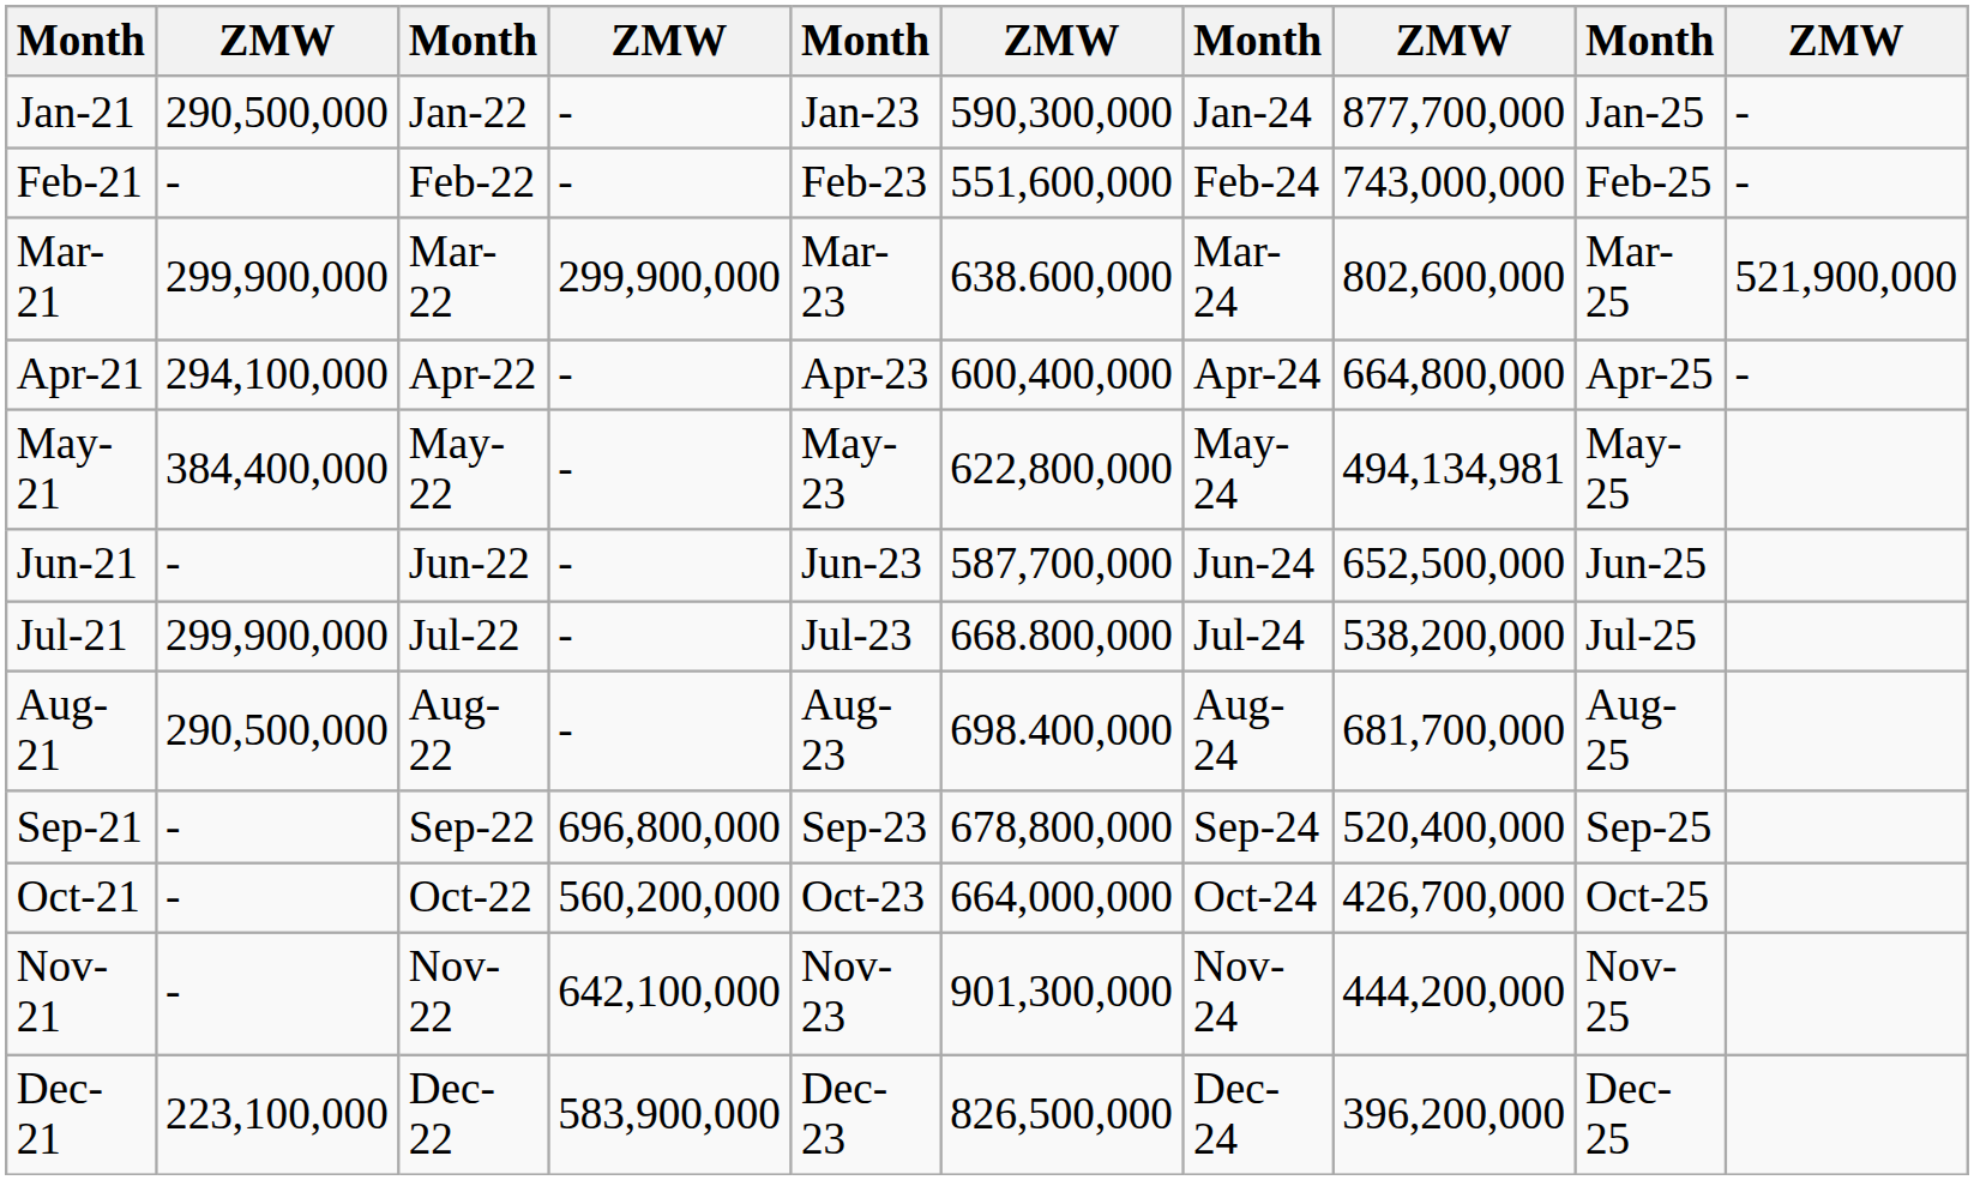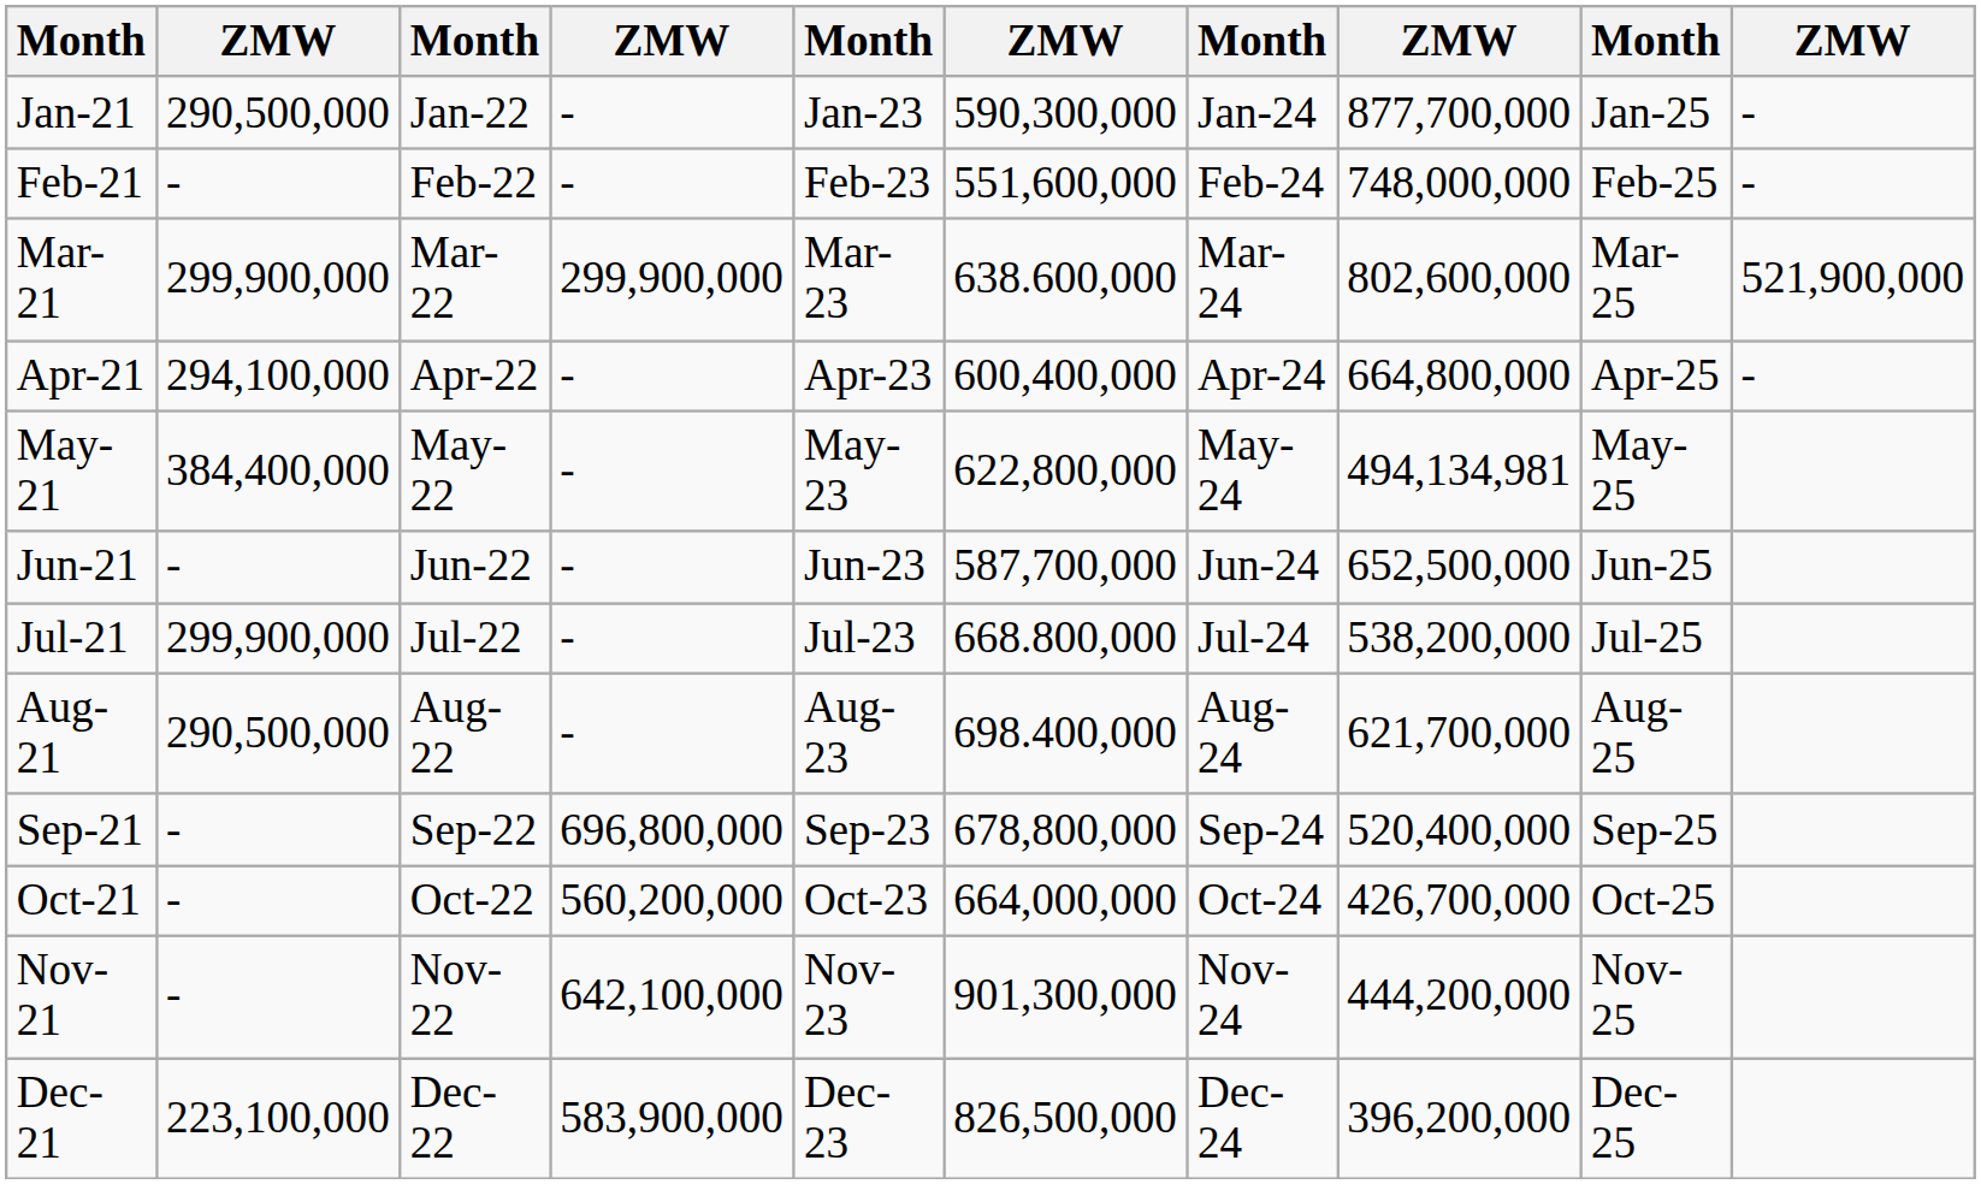Feb-21 | column 8: 743,000,000 -> 748,000,000
Aug-21 | column 8: 681,700,000 -> 621,700,000
